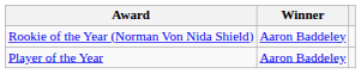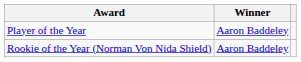rows swapped: Player of the Year <-> Rookie of the Year (Norman Von Nida Shield)
